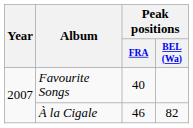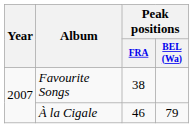Favourite Songs | Peak positions / FRA: 40 -> 38
À la Cigale | Peak positions / BEL (Wa): 82 -> 79
